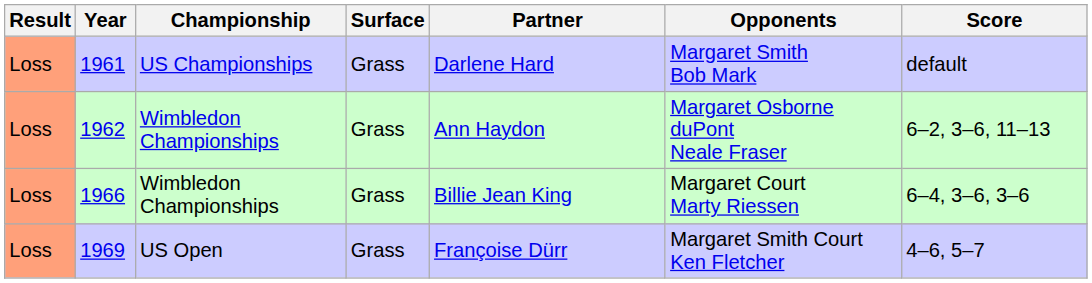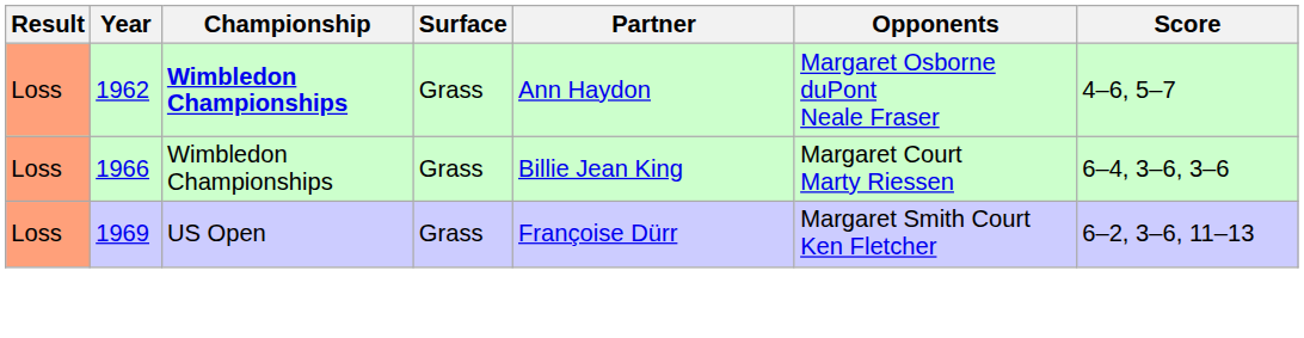- row: Loss | 1961 | US Championships | Grass | Darlene Hard | Margaret Smith Bob Mark | default
1962 | Championship: normal -> bold
1962 | Score: 6–2, 3–6, 11–13 -> 4–6, 5–7
1969 | Score: 4–6, 5–7 -> 6–2, 3–6, 11–13
